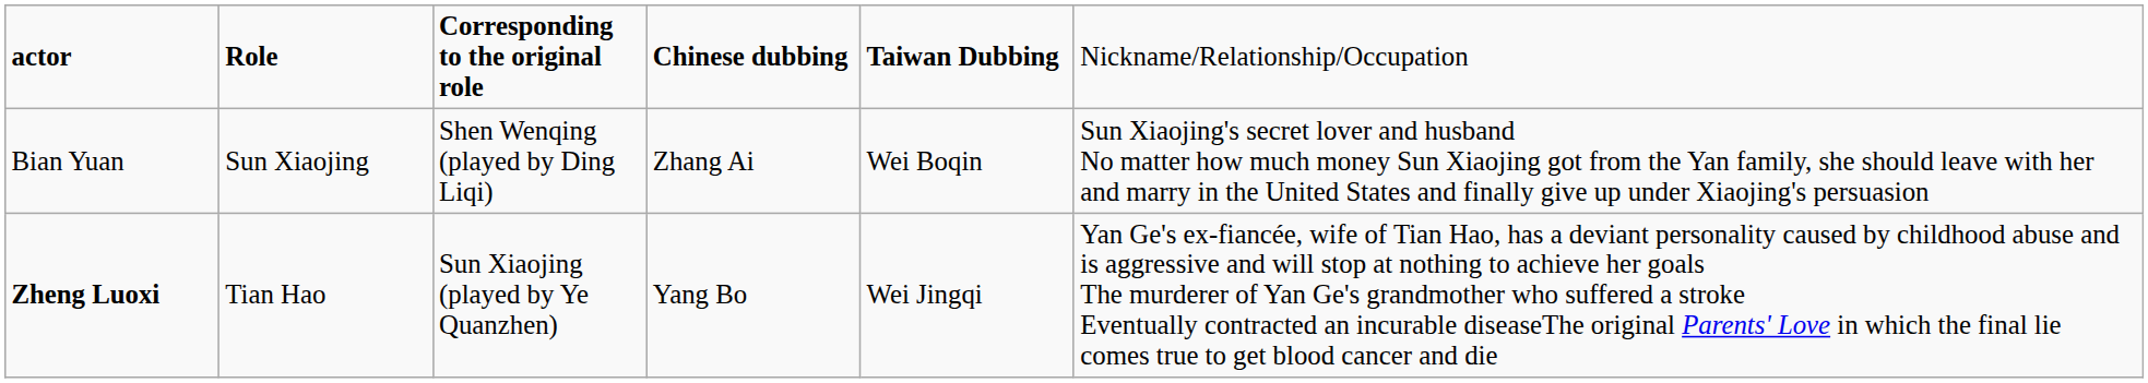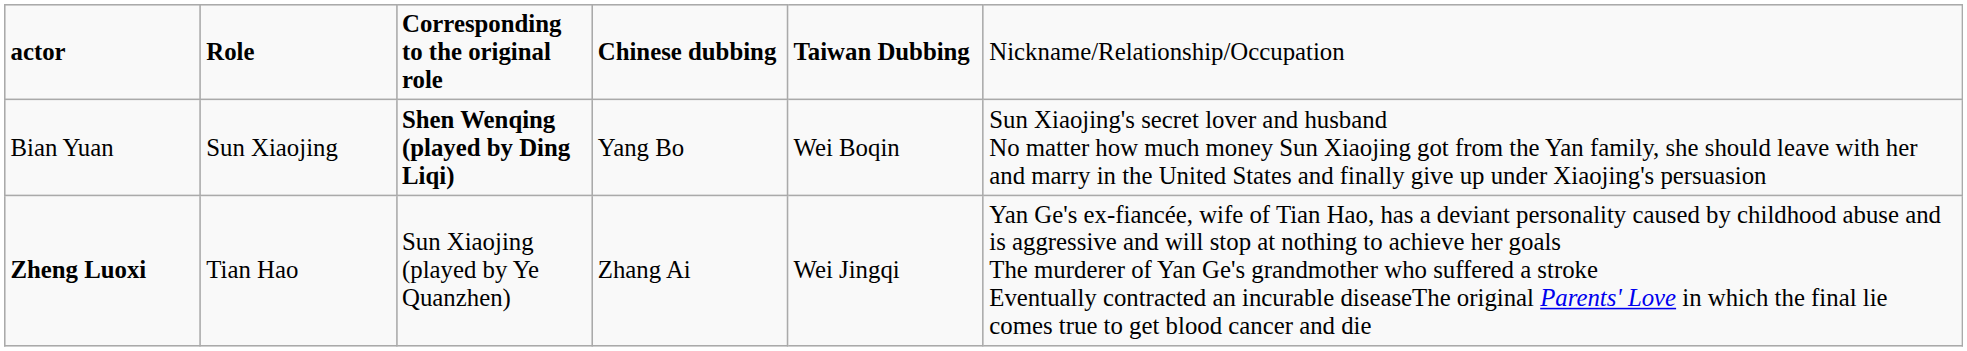Bian Yuan | column 3: normal -> bold
Bian Yuan | column 4: Zhang Ai -> Yang Bo
Zheng Luoxi | column 4: Yang Bo -> Zhang Ai
